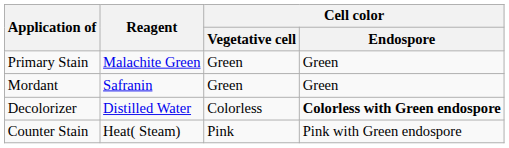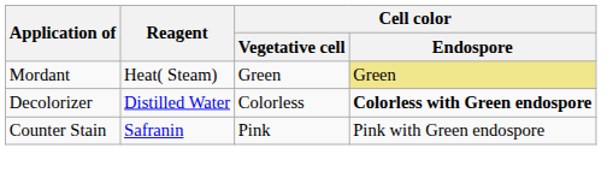- row: Primary Stain | Malachite Green | Green | Green
Mordant | Reagent: Safranin -> Heat( Steam)
Mordant | Cell color / Endospore: no background -> khaki background
Counter Stain | Reagent: Heat( Steam) -> Safranin
